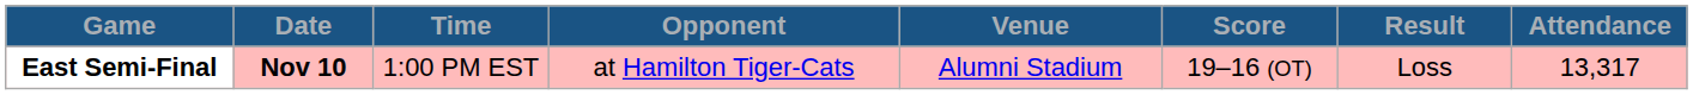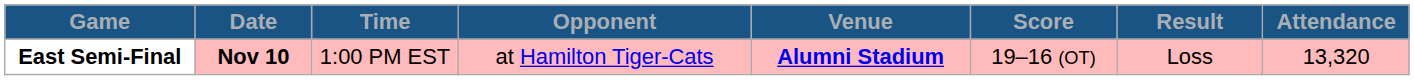East Semi-Final | Venue: normal -> bold
East Semi-Final | Attendance: 13,317 -> 13,320
